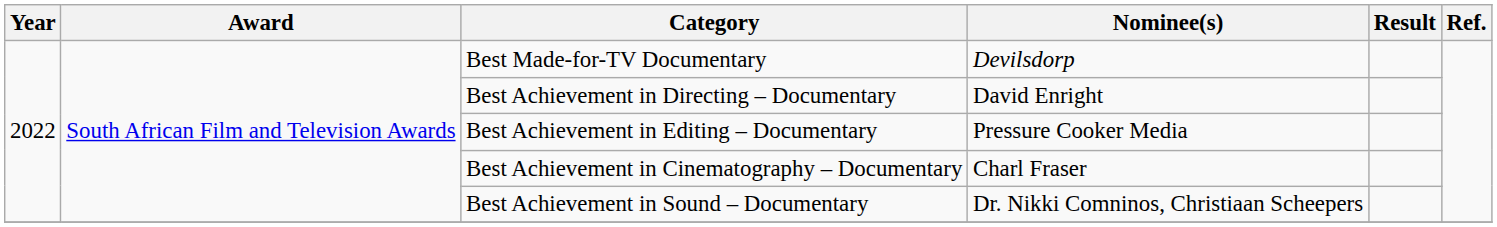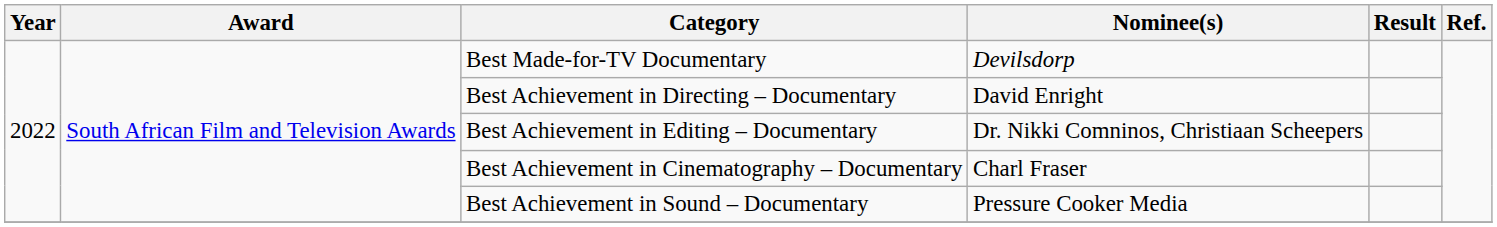Best Achievement in Editing – Documentary | Nominee(s): Pressure Cooker Media -> Dr. Nikki Comninos, Christiaan Scheepers
Best Achievement in Sound – Documentary | Nominee(s): Dr. Nikki Comninos, Christiaan Scheepers -> Pressure Cooker Media
